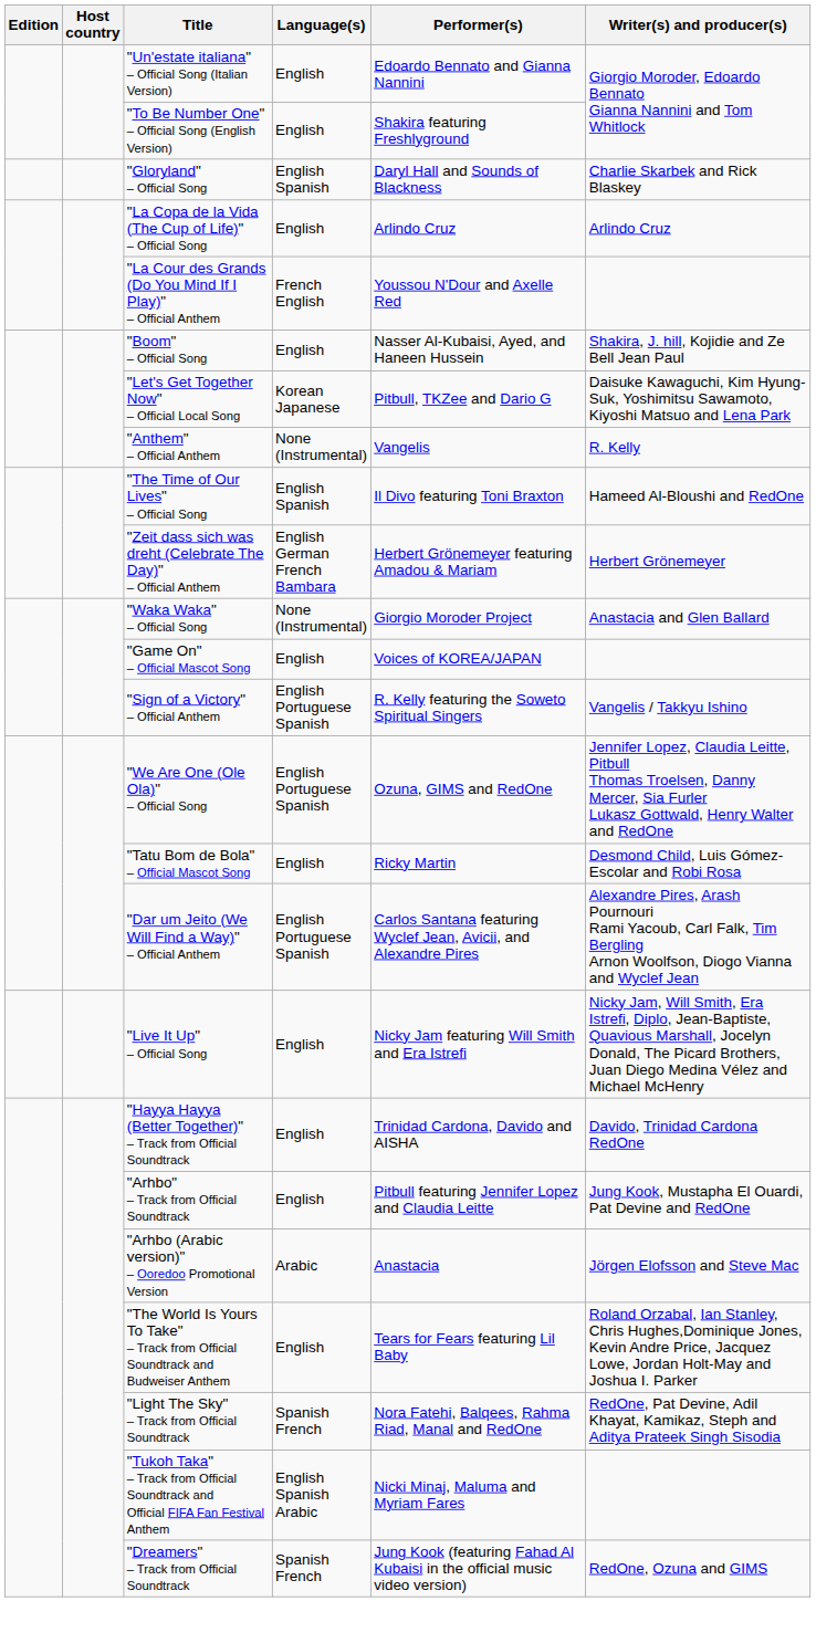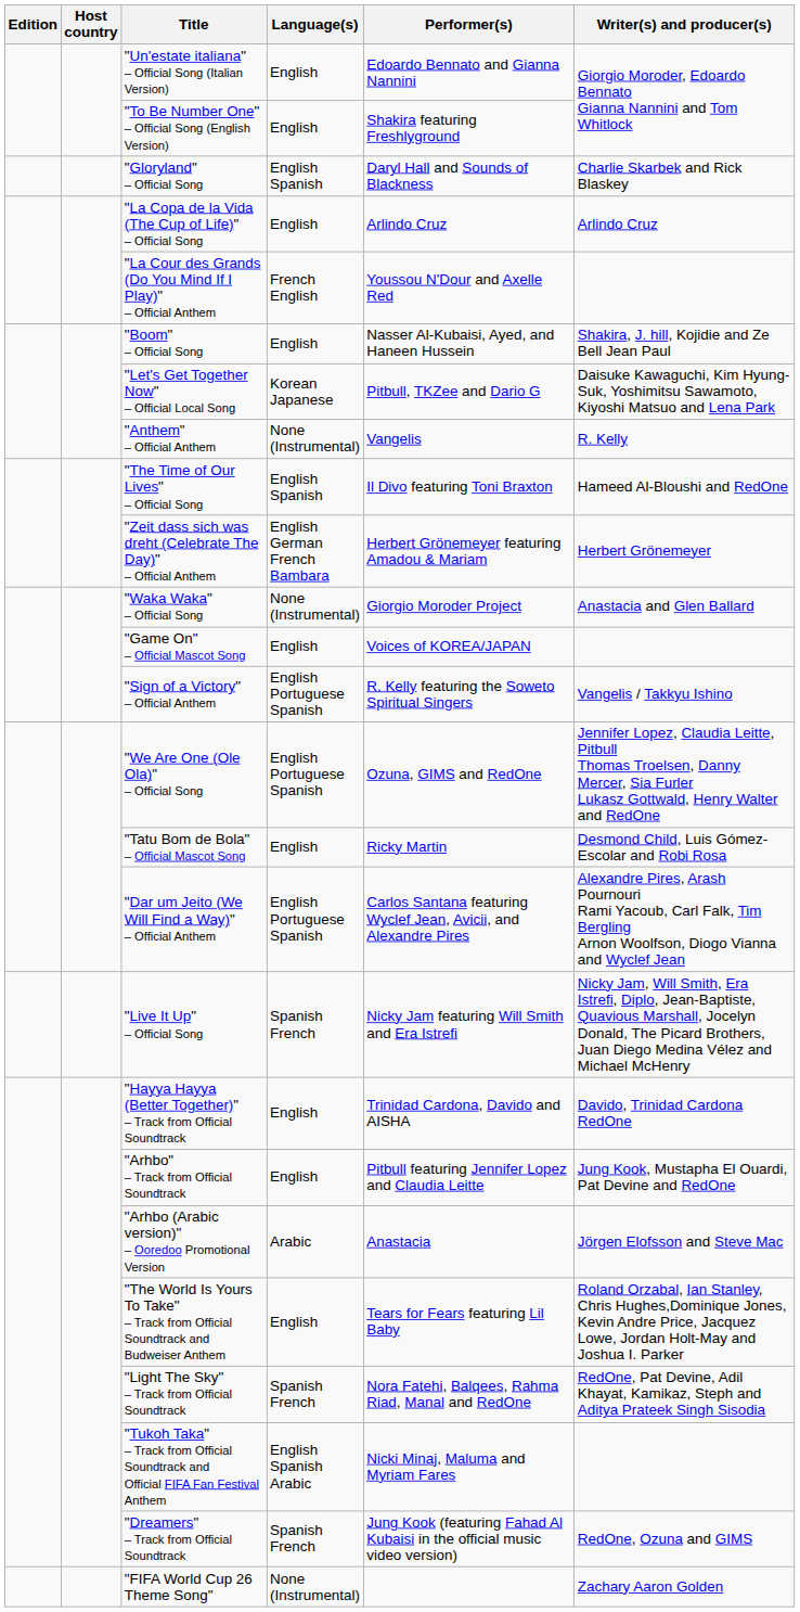"Live It Up" – Official Song | Language(s): English -> Spanish French
+ row: "FIFA World Cup 26 Theme Song" | None (Instrumental) | Zachary Aaron Golden
